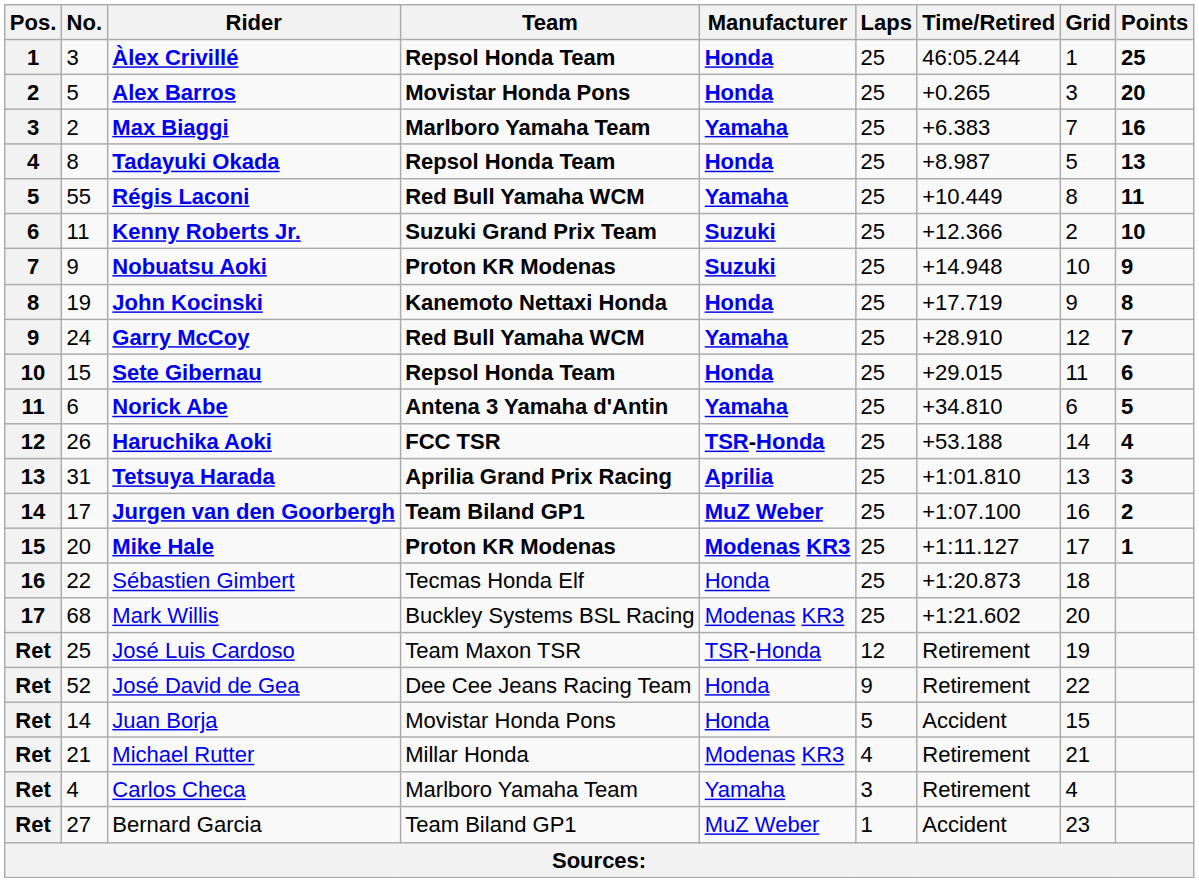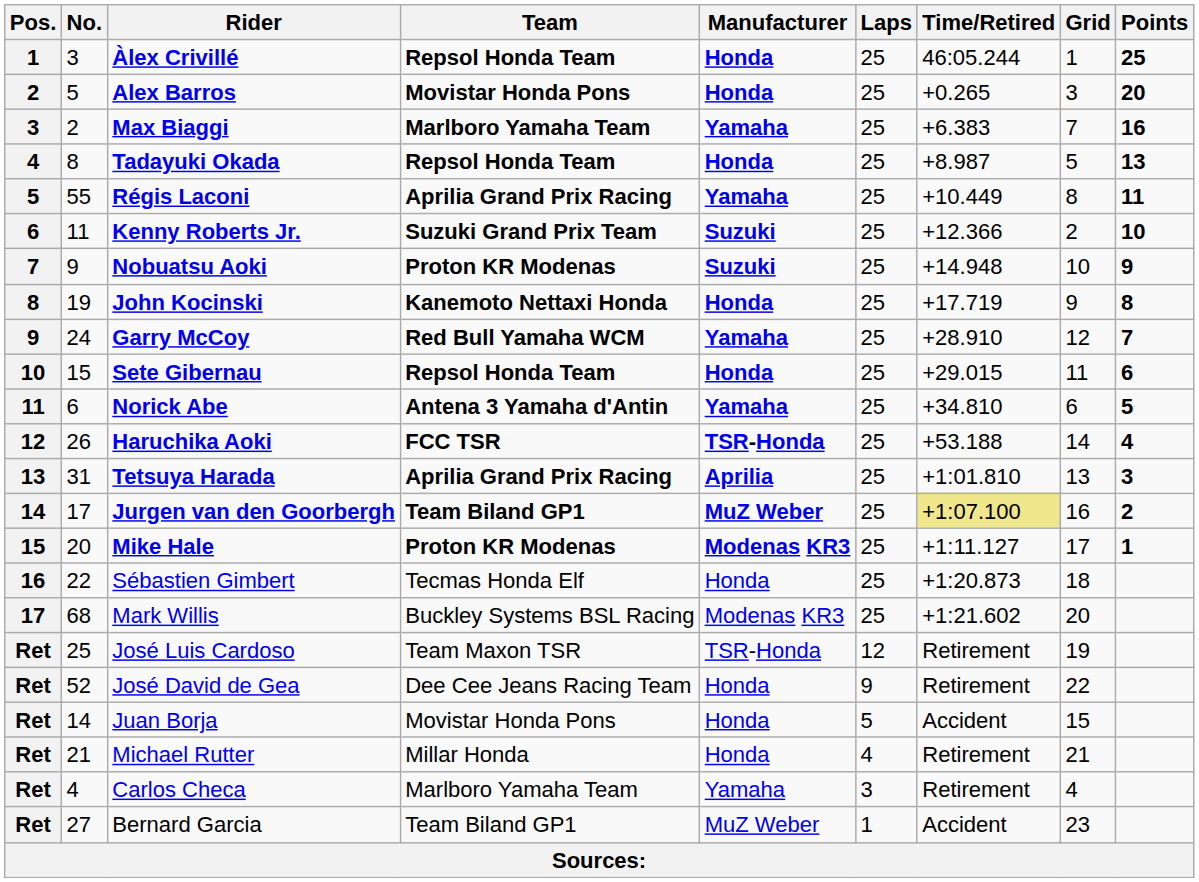Régis Laconi | Team: Red Bull Yamaha WCM -> Aprilia Grand Prix Racing
Jurgen van den Goorbergh | Time/Retired: no background -> khaki background
Michael Rutter | Manufacturer: Modenas KR3 -> Honda
